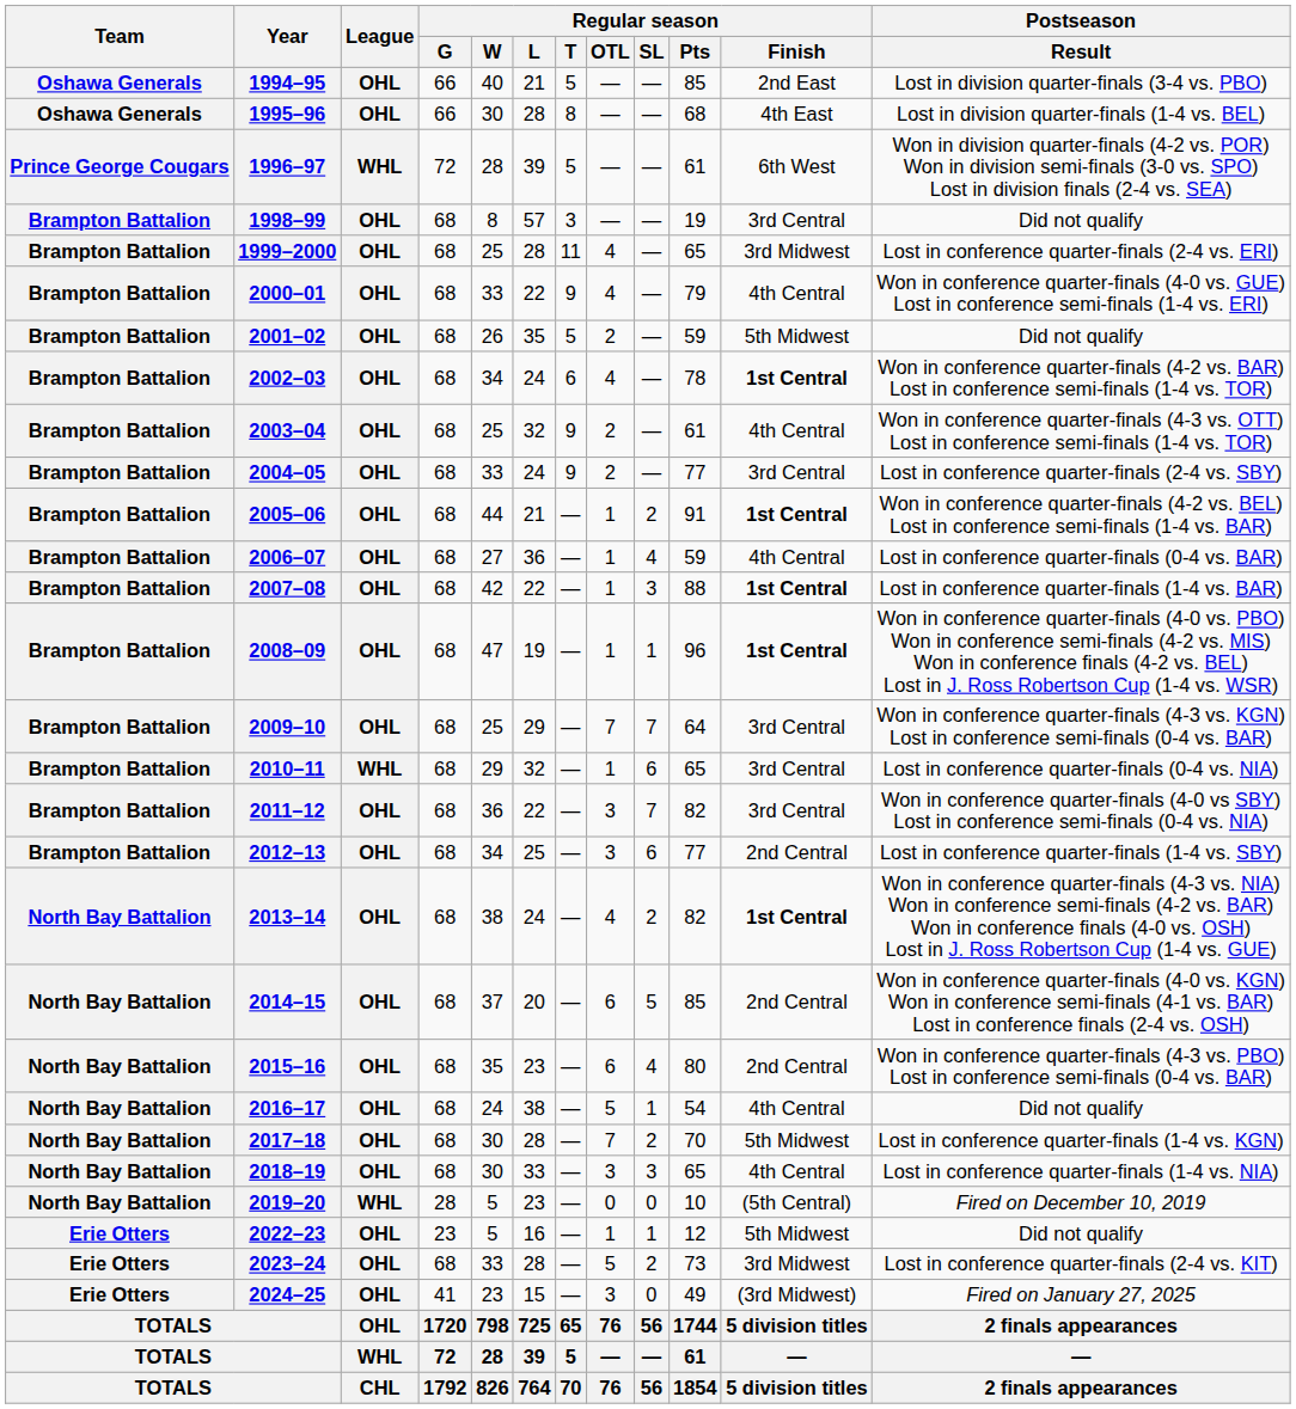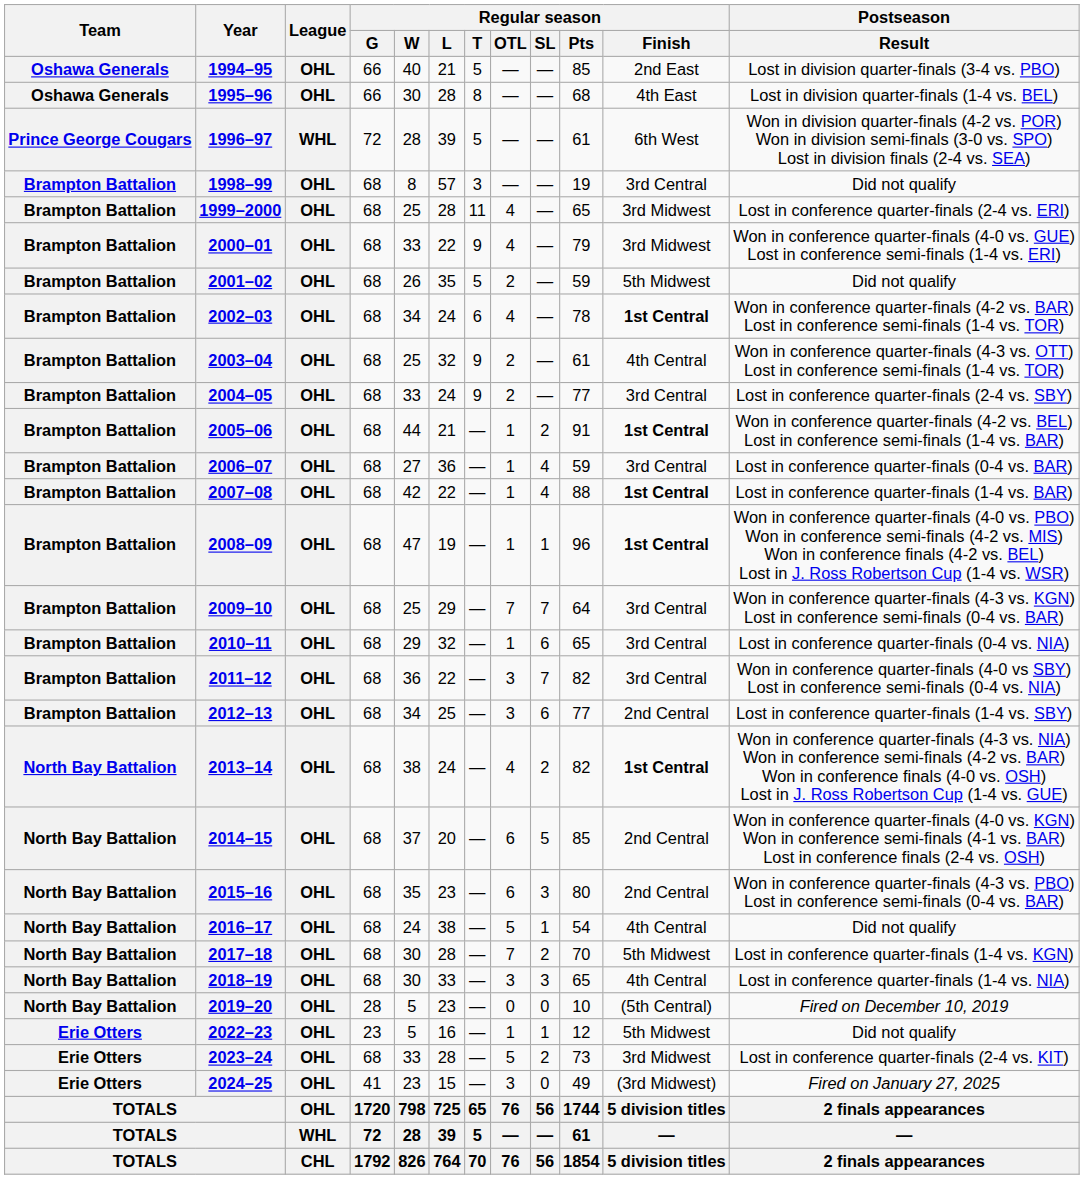2000–01 | Regular season / Finish: 4th Central -> 3rd Midwest
2006–07 | Regular season / Finish: 4th Central -> 3rd Central
2007–08 | Regular season / SL: 3 -> 4
2010–11 | League: WHL -> OHL
2015–16 | Regular season / SL: 4 -> 3
2019–20 | League: WHL -> OHL
